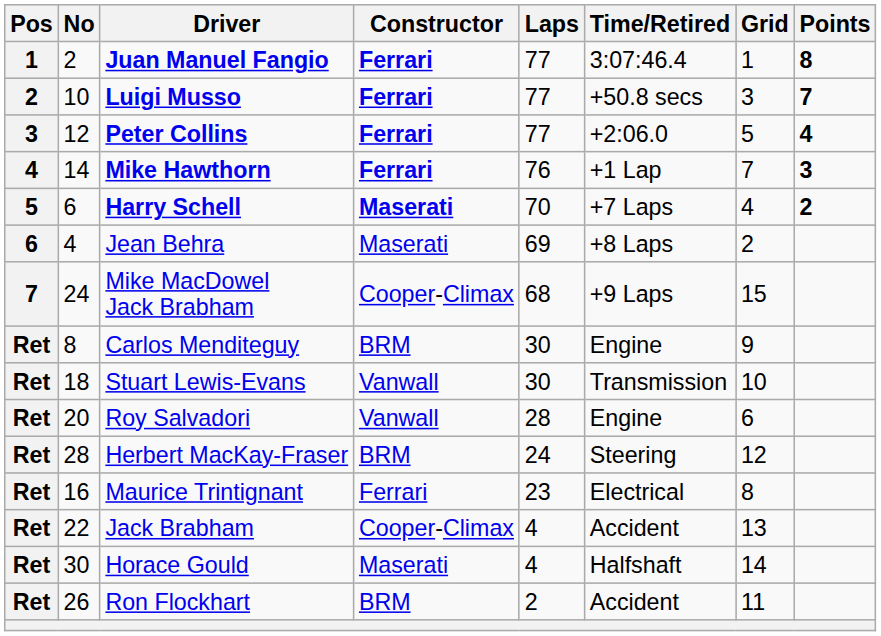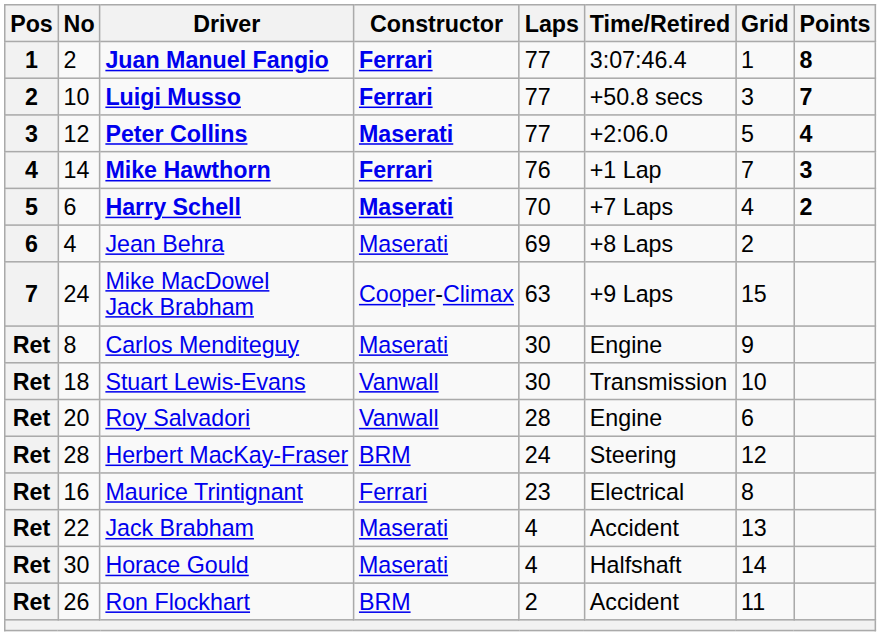Peter Collins | Constructor: Ferrari -> Maserati
Mike MacDowel Jack Brabham | Laps: 68 -> 63
Carlos Menditeguy | Constructor: BRM -> Maserati
Jack Brabham | Constructor: Cooper-Climax -> Maserati
